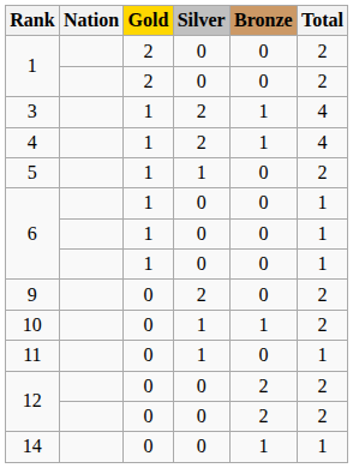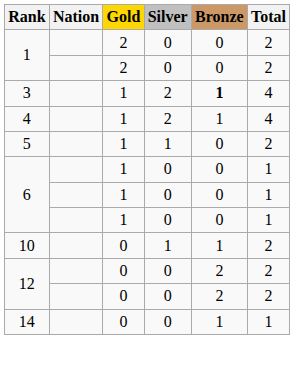3 | Bronze: normal -> bold
- row: 9 | 0 | 2 | 0 | 2
- row: 11 | 0 | 1 | 0 | 1
